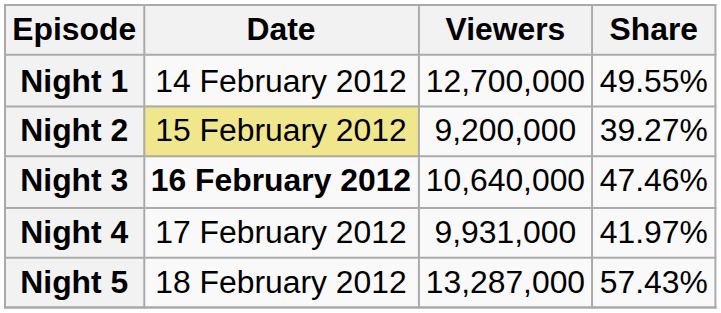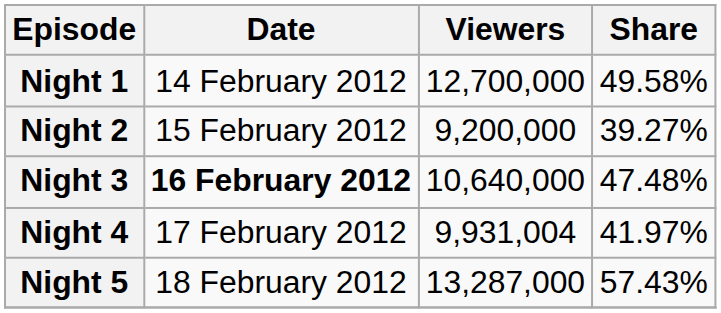Night 1 | Share: 49.55% -> 49.58%
Night 2 | Date: khaki background -> no background
Night 3 | Share: 47.46% -> 47.48%
Night 4 | Viewers: 9,931,000 -> 9,931,004
